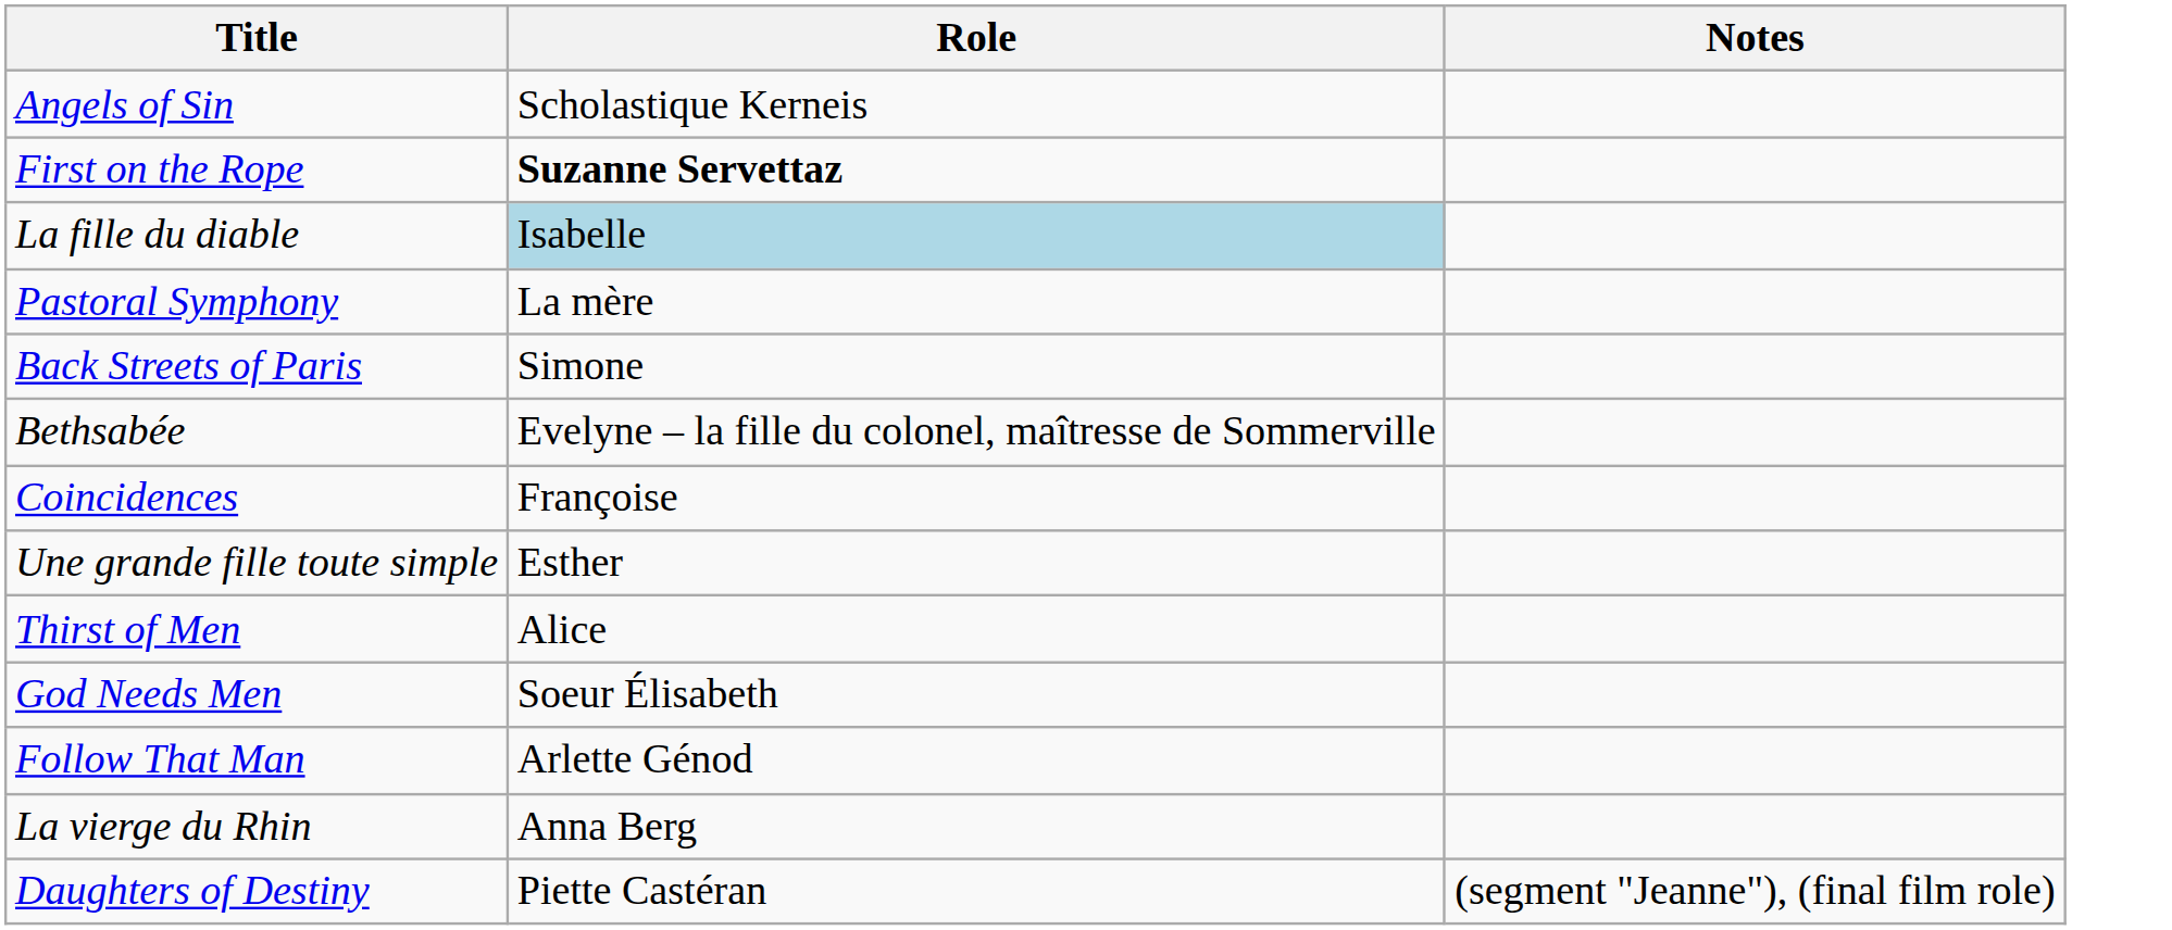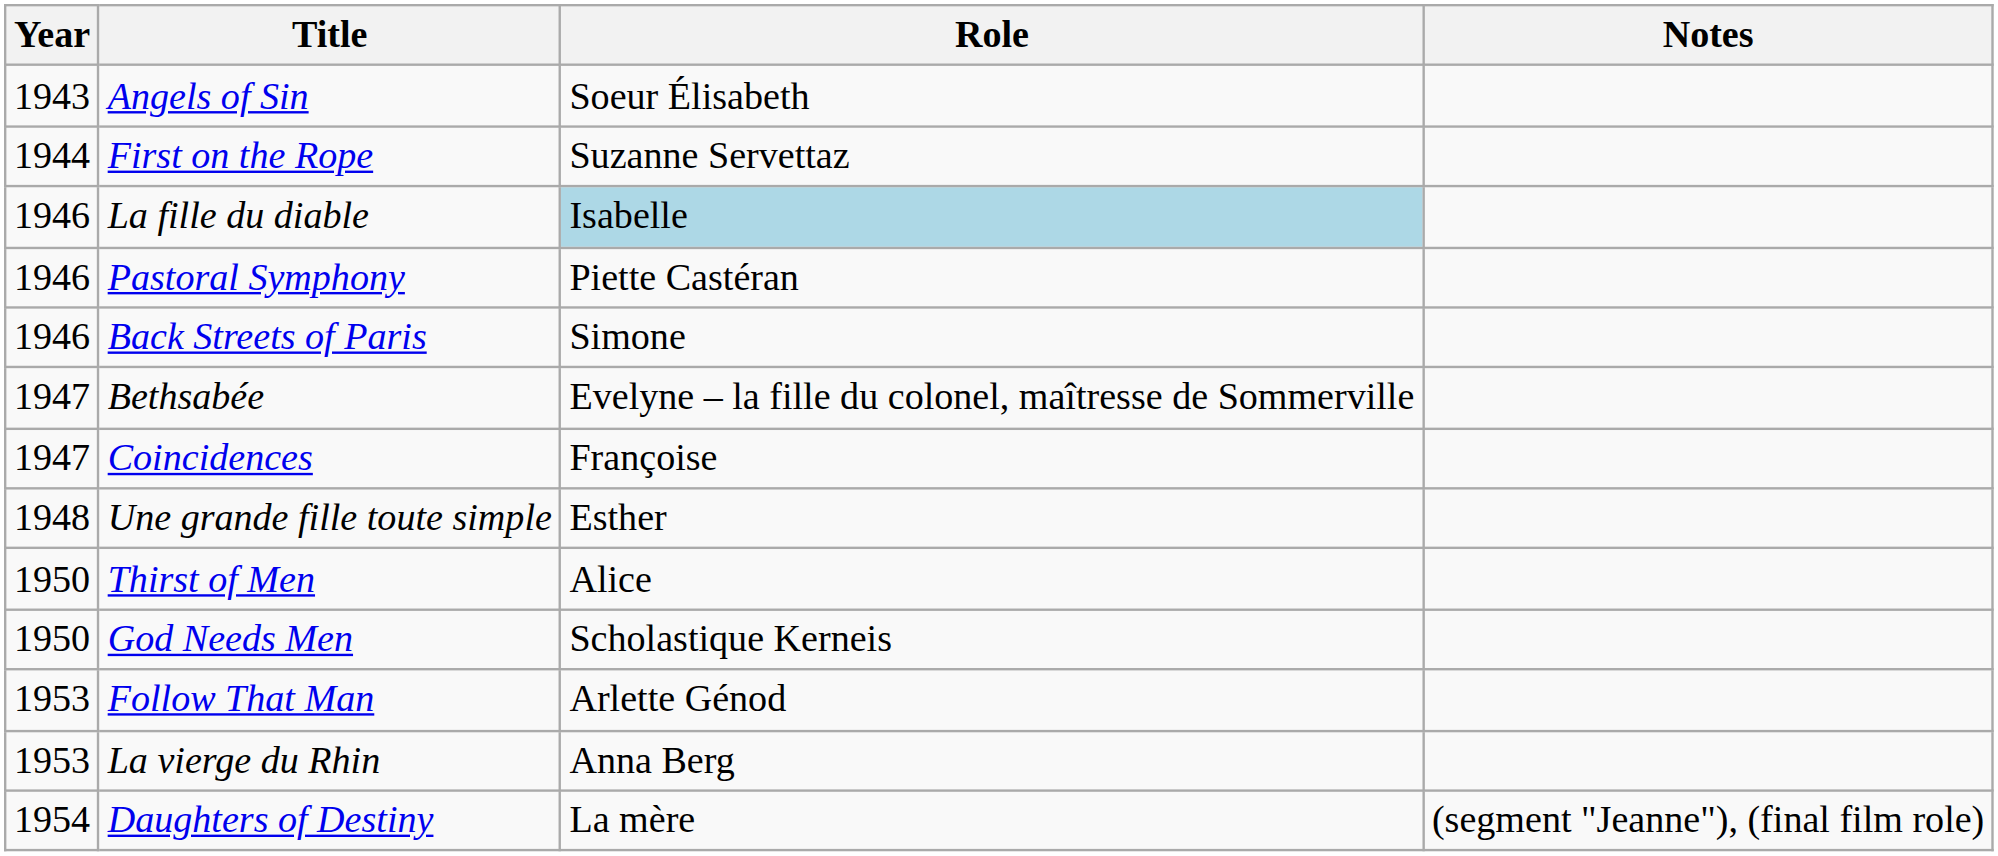+ column: Year | 1943 | 1944 | 1946 | 1946 | 1946 | 1947 | 1947 | 1948 | 1950 | 1950 | 1953 | 1953 | 1954
Angels of Sin | Role: Scholastique Kerneis -> Soeur Élisabeth
First on the Rope | Role: bold -> normal
Pastoral Symphony | Role: La mère -> Piette Castéran
God Needs Men | Role: Soeur Élisabeth -> Scholastique Kerneis
Daughters of Destiny | Role: Piette Castéran -> La mère
